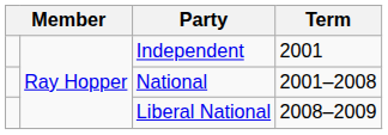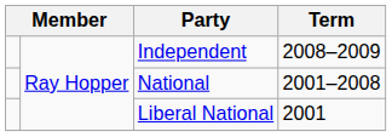Independent | Term: 2001 -> 2008–2009
Liberal National | Term: 2008–2009 -> 2001
